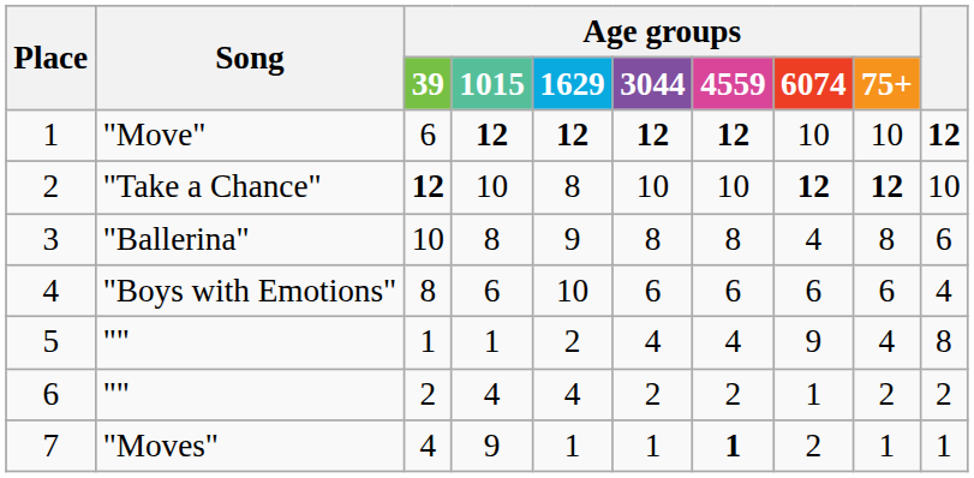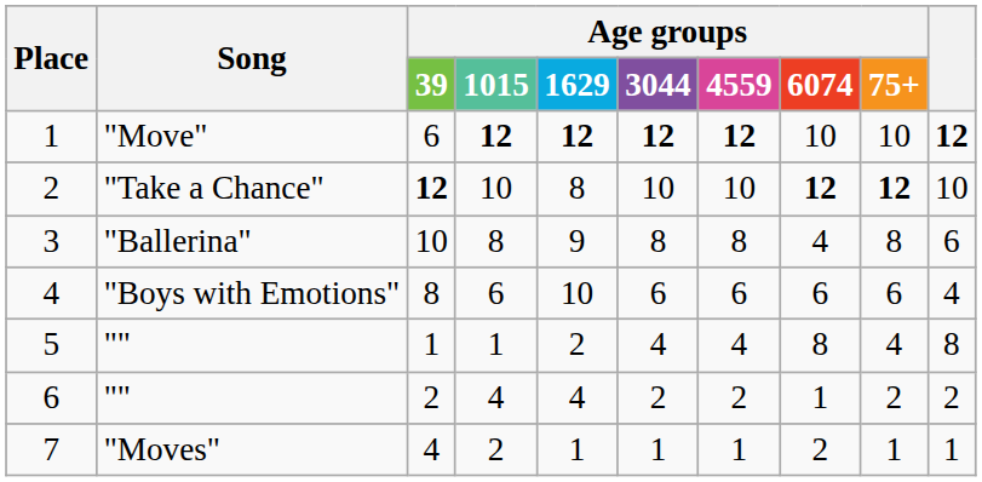5 | Age groups / 6074: 9 -> 8
7 | Age groups / 1015: 9 -> 2
7 | Age groups / 4559: bold -> normal
